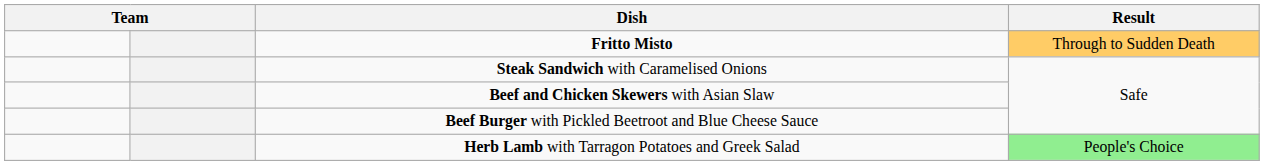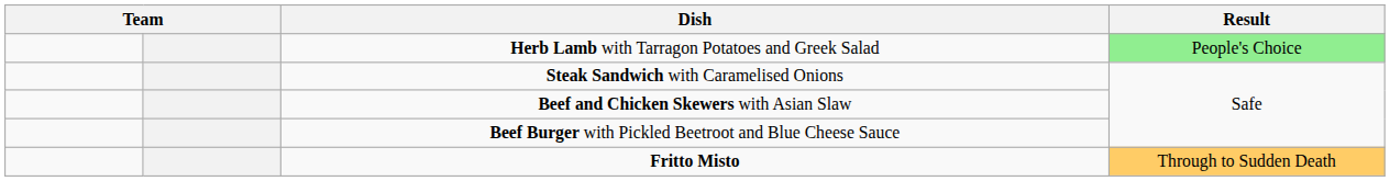rows swapped: Herb Lamb with Tarragon Potatoes and Greek Salad <-> Fritto Misto
